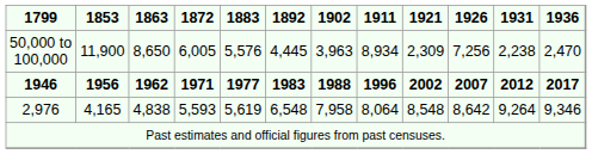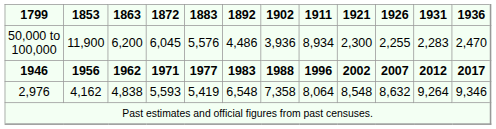50,000 to 100,000 | 1863: 8,650 -> 6,200
50,000 to 100,000 | 1872: 6,005 -> 6,045
50,000 to 100,000 | 1892: 4,445 -> 4,486
50,000 to 100,000 | 1902: 3,963 -> 3,936
50,000 to 100,000 | 1921: 2,309 -> 2,300
50,000 to 100,000 | 1926: 7,256 -> 2,255
50,000 to 100,000 | 1931: 2,238 -> 2,283
2,976 | 1853: 4,165 -> 4,162
2,976 | 1883: 5,619 -> 5,419
2,976 | 1902: 7,958 -> 7,358
2,976 | 1926: 8,642 -> 8,632
